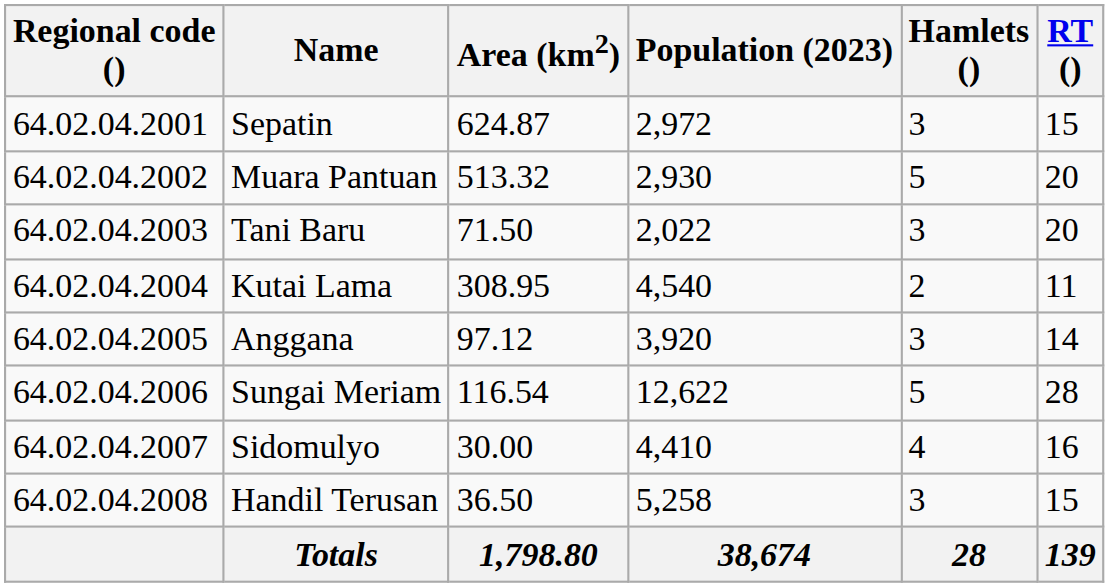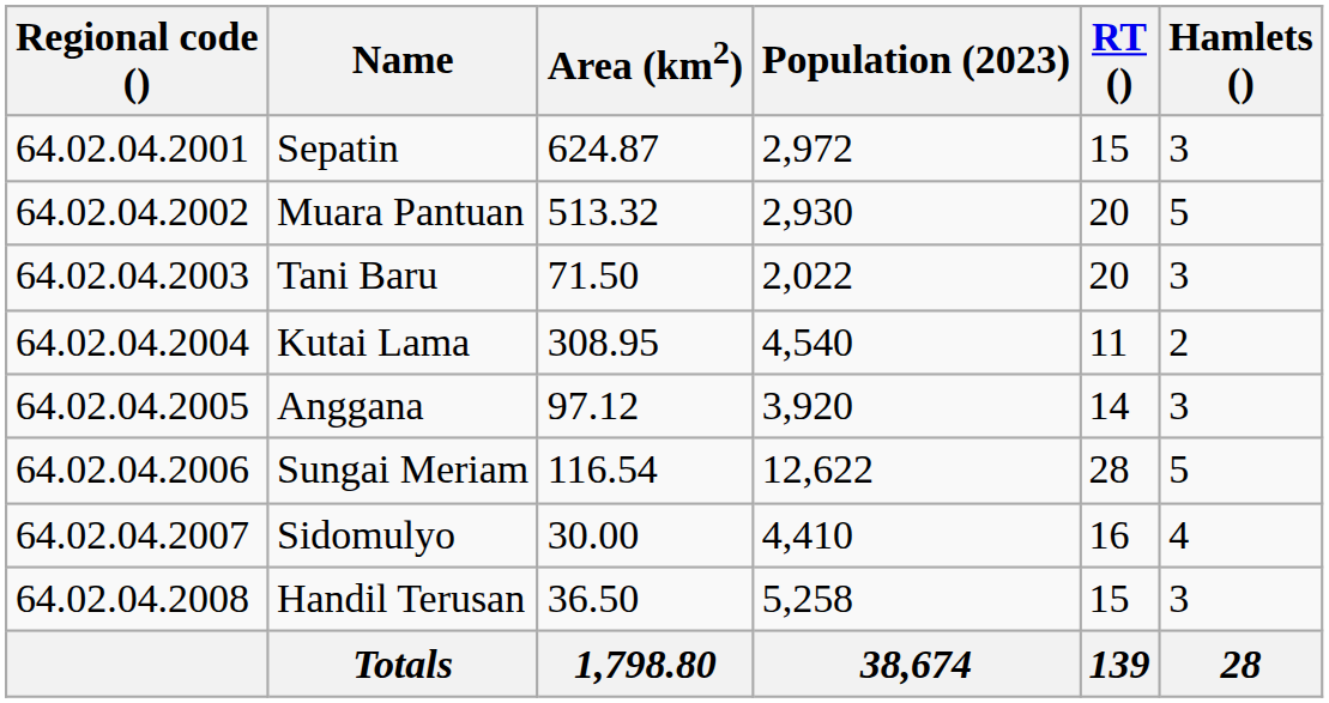columns swapped: Hamlets () <-> RT ()
